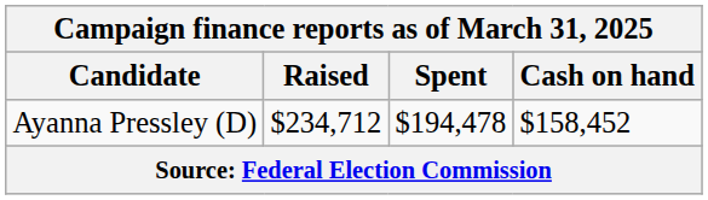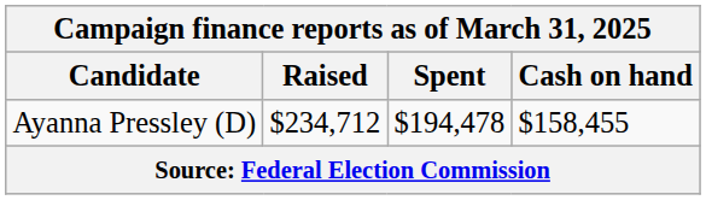Ayanna Pressley (D) | Cash on hand: $158,452 -> $158,455
